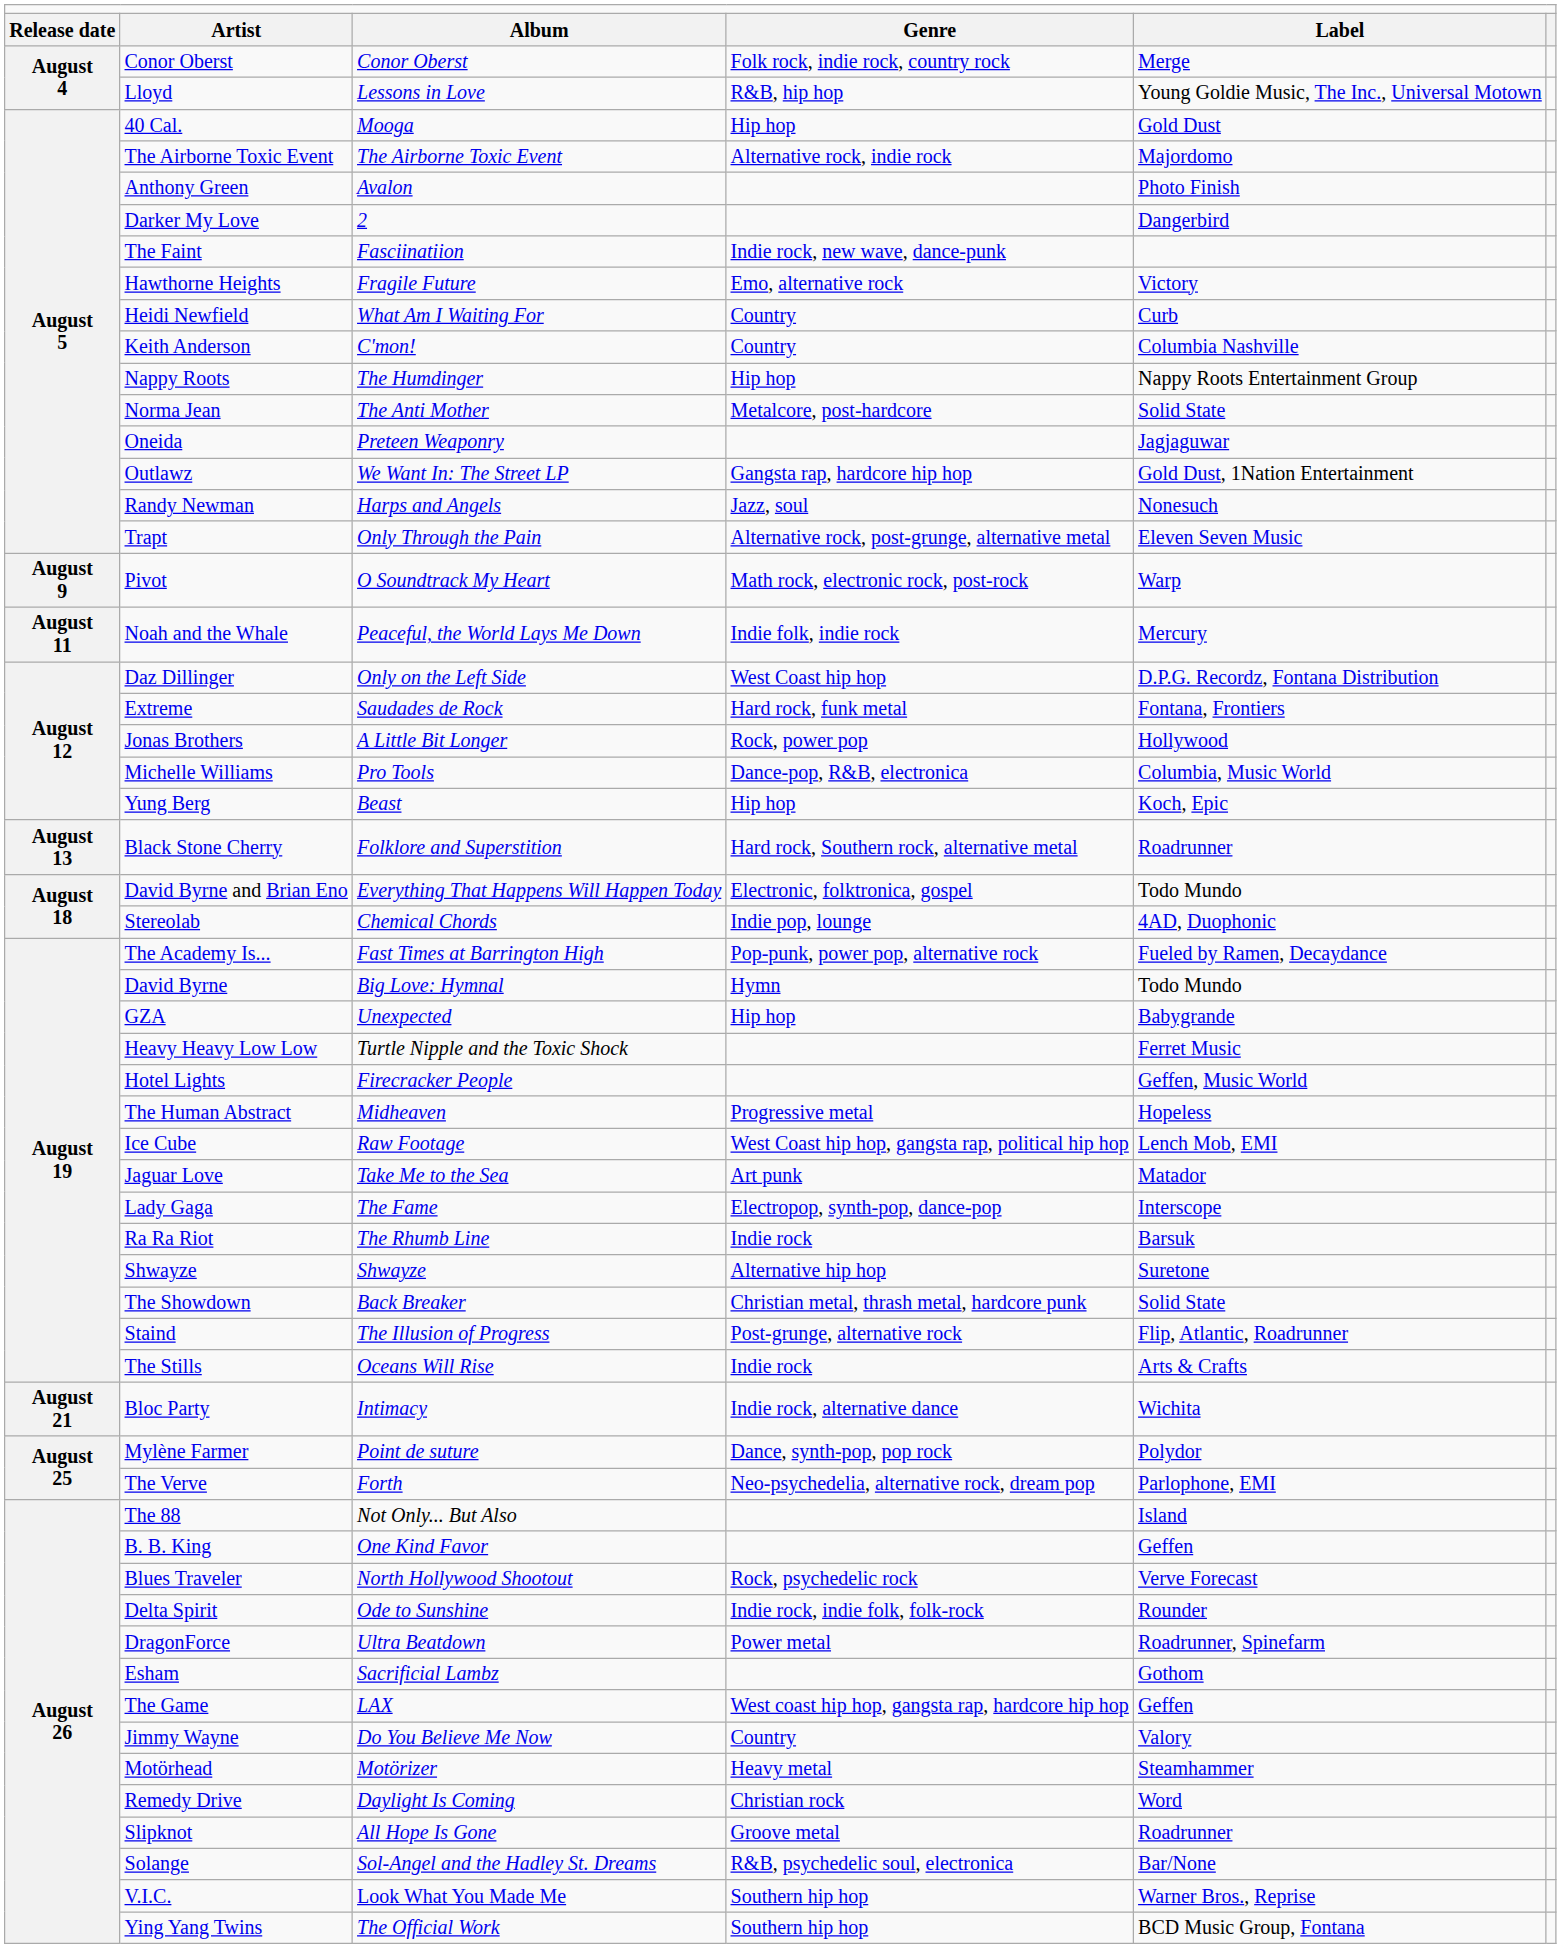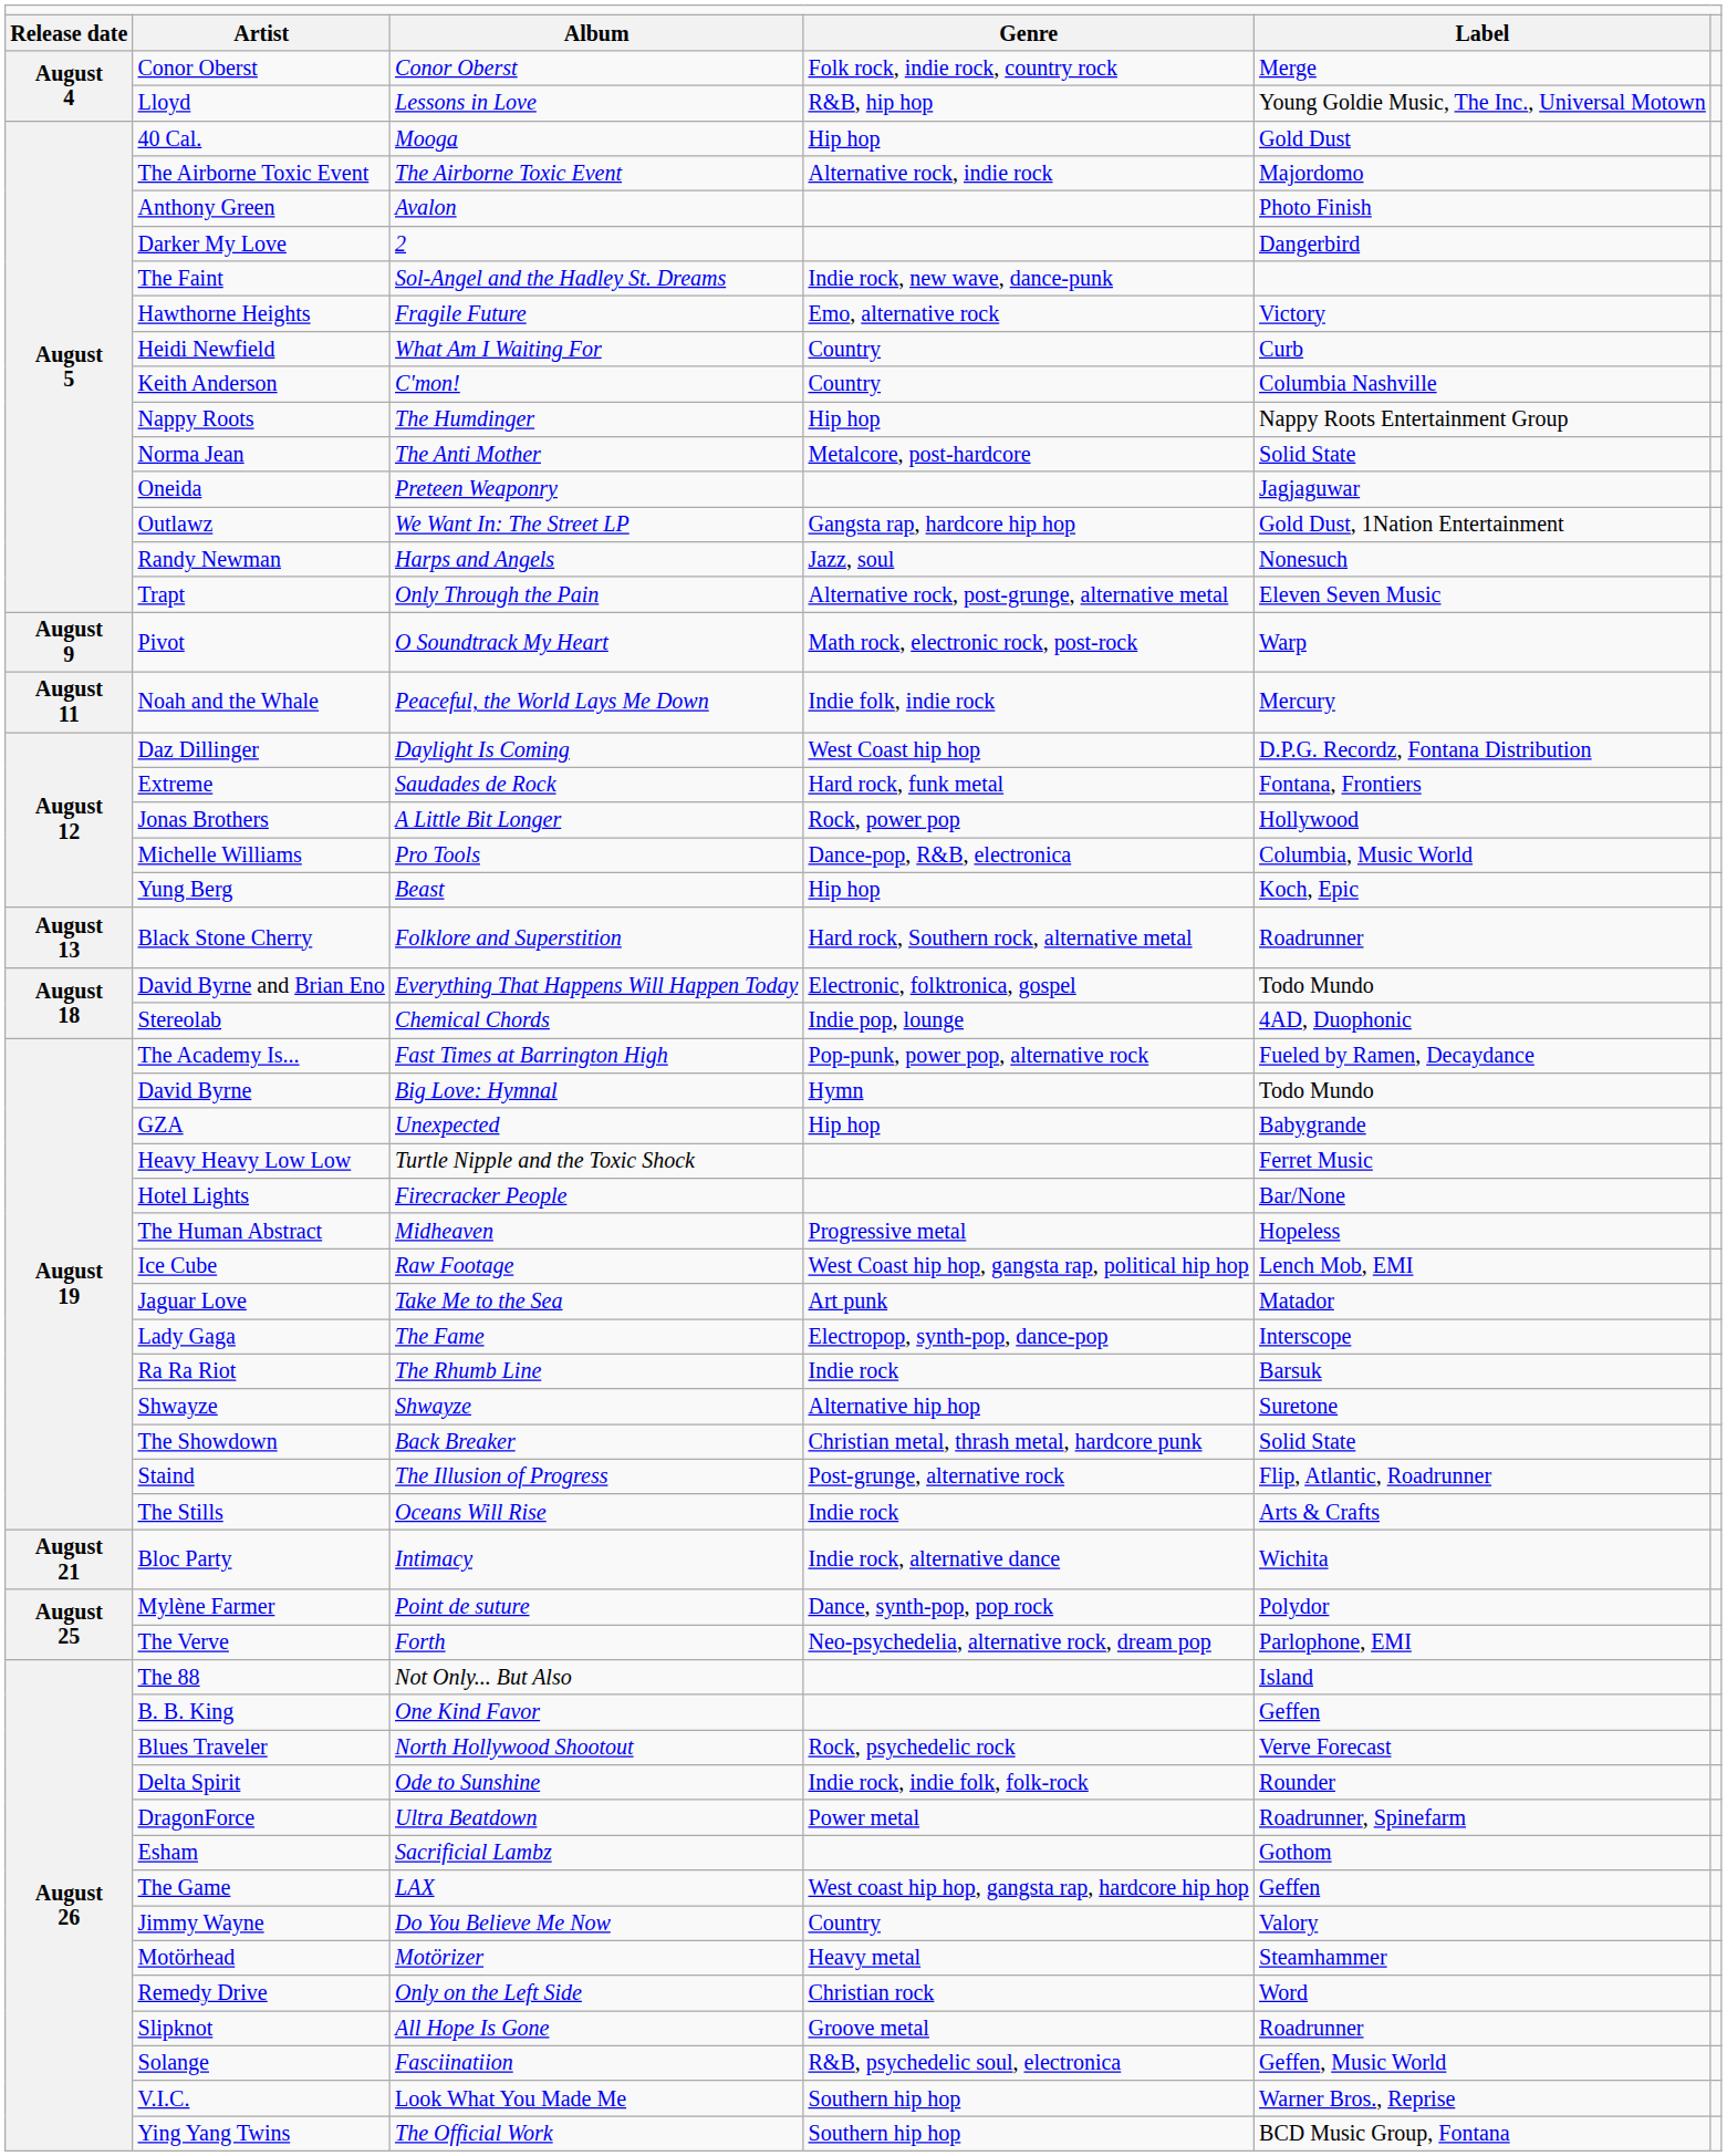The Faint | column 3: Fasciinatiion -> Sol-Angel and the Hadley St. Dreams
Daz Dillinger | column 3: Only on the Left Side -> Daylight Is Coming
Hotel Lights | column 5: Geffen, Music World -> Bar/None
Remedy Drive | column 3: Daylight Is Coming -> Only on the Left Side
Solange | column 3: Sol-Angel and the Hadley St. Dreams -> Fasciinatiion
Solange | column 5: Bar/None -> Geffen, Music World
